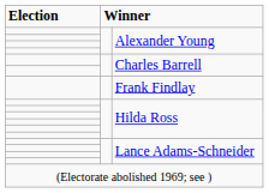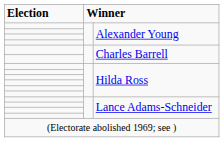- row: Frank Findlay
